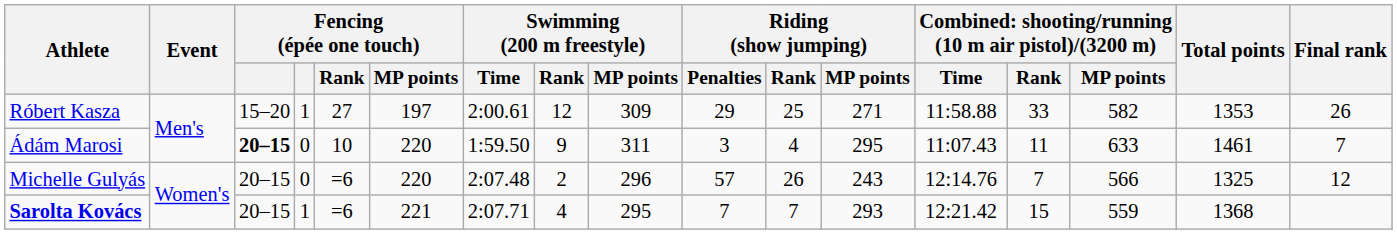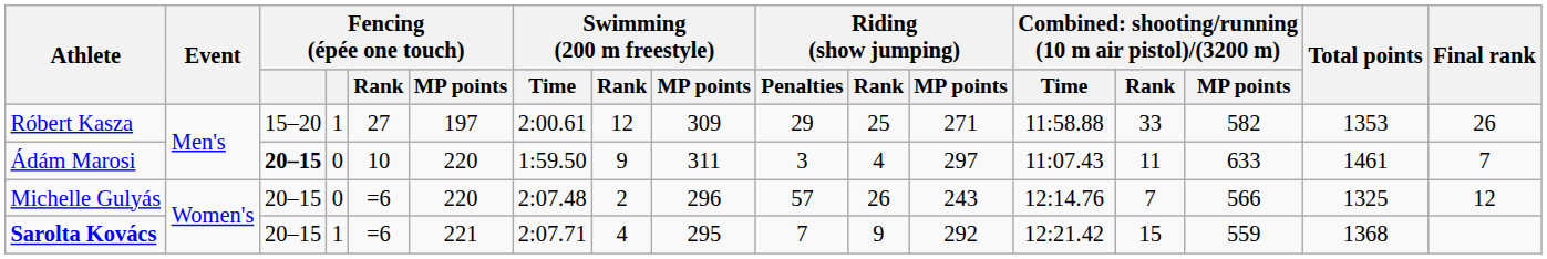Ádám Marosi | Riding (show jumping) / MP points: 295 -> 297
Sarolta Kovács | Riding (show jumping) / Rank: 7 -> 9
Sarolta Kovács | Riding (show jumping) / MP points: 293 -> 292
